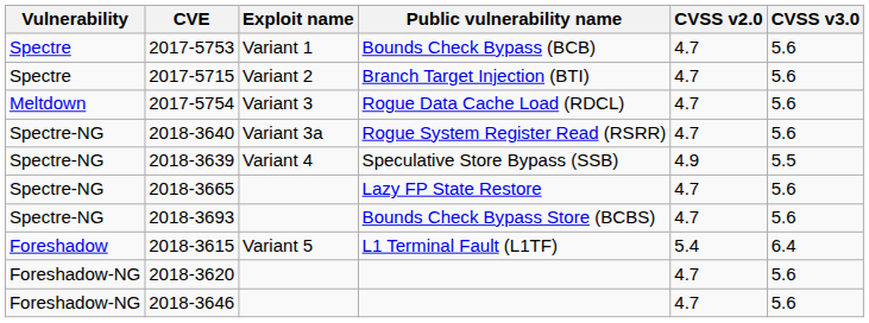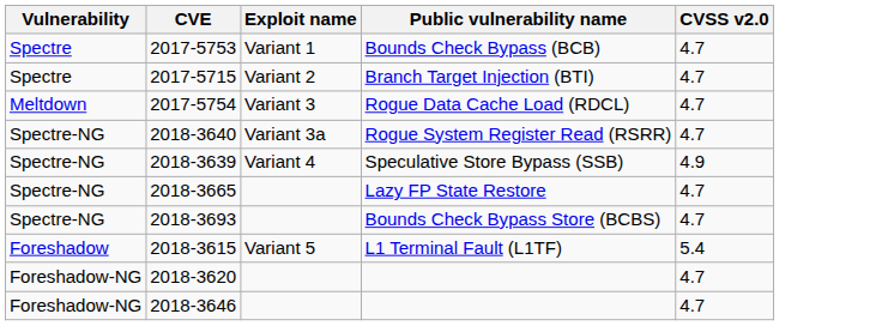- column: CVSS v3.0 | 5.6 | 5.6 | 5.6 | 5.6 | 5.5 | 5.6 | 5.6 | 6.4 | 5.6 | 5.6
